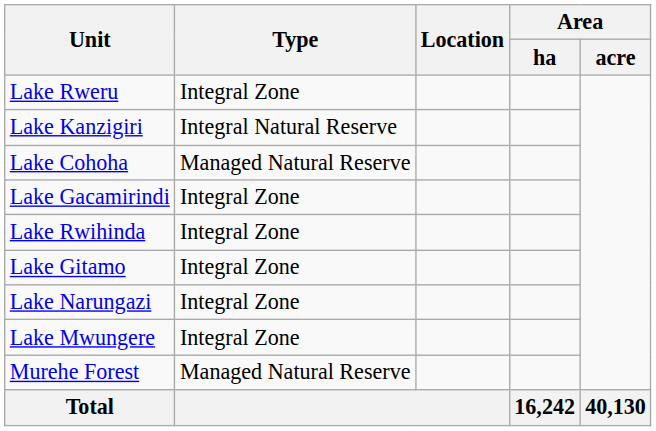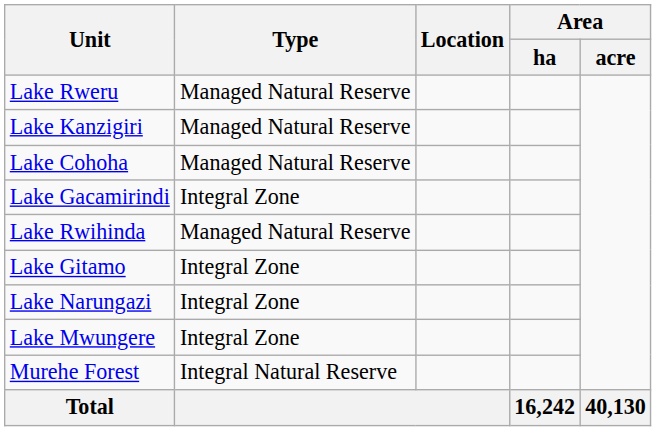Lake Rweru | Type: Integral Zone -> Managed Natural Reserve
Lake Kanzigiri | Type: Integral Natural Reserve -> Managed Natural Reserve
Lake Rwihinda | Type: Integral Zone -> Managed Natural Reserve
Murehe Forest | Type: Managed Natural Reserve -> Integral Natural Reserve
